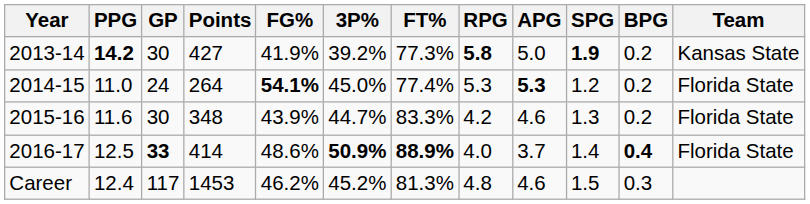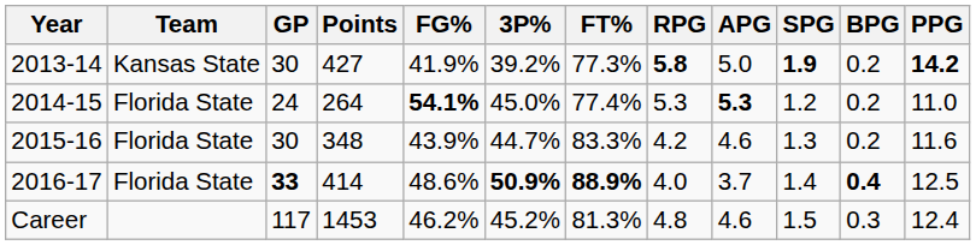columns swapped: Team <-> PPG
